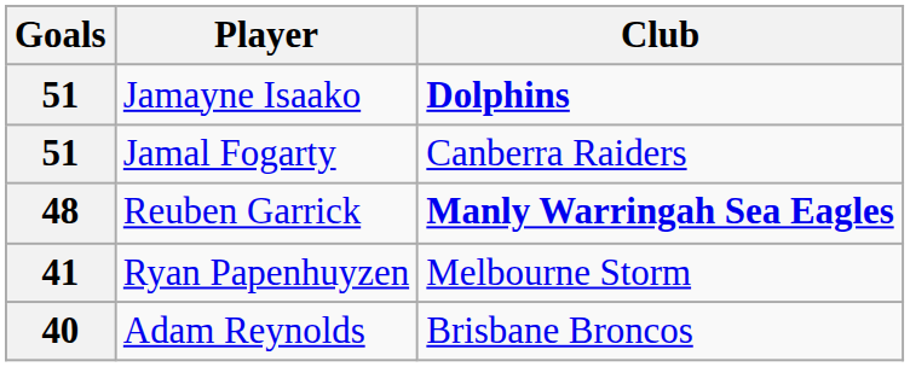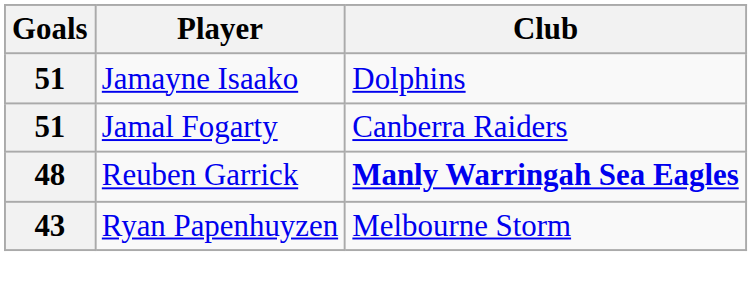Jamayne Isaako | Club: bold -> normal
Ryan Papenhuyzen | Goals: 41 -> 43
- row: 40 | Adam Reynolds | Brisbane Broncos
